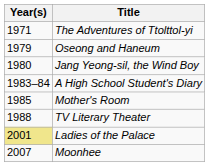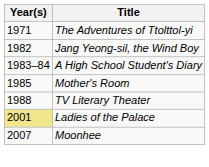- row: 1979 | Oseong and Haneum
Jang Yeong-sil, the Wind Boy | Year(s): 1980 -> 1982
